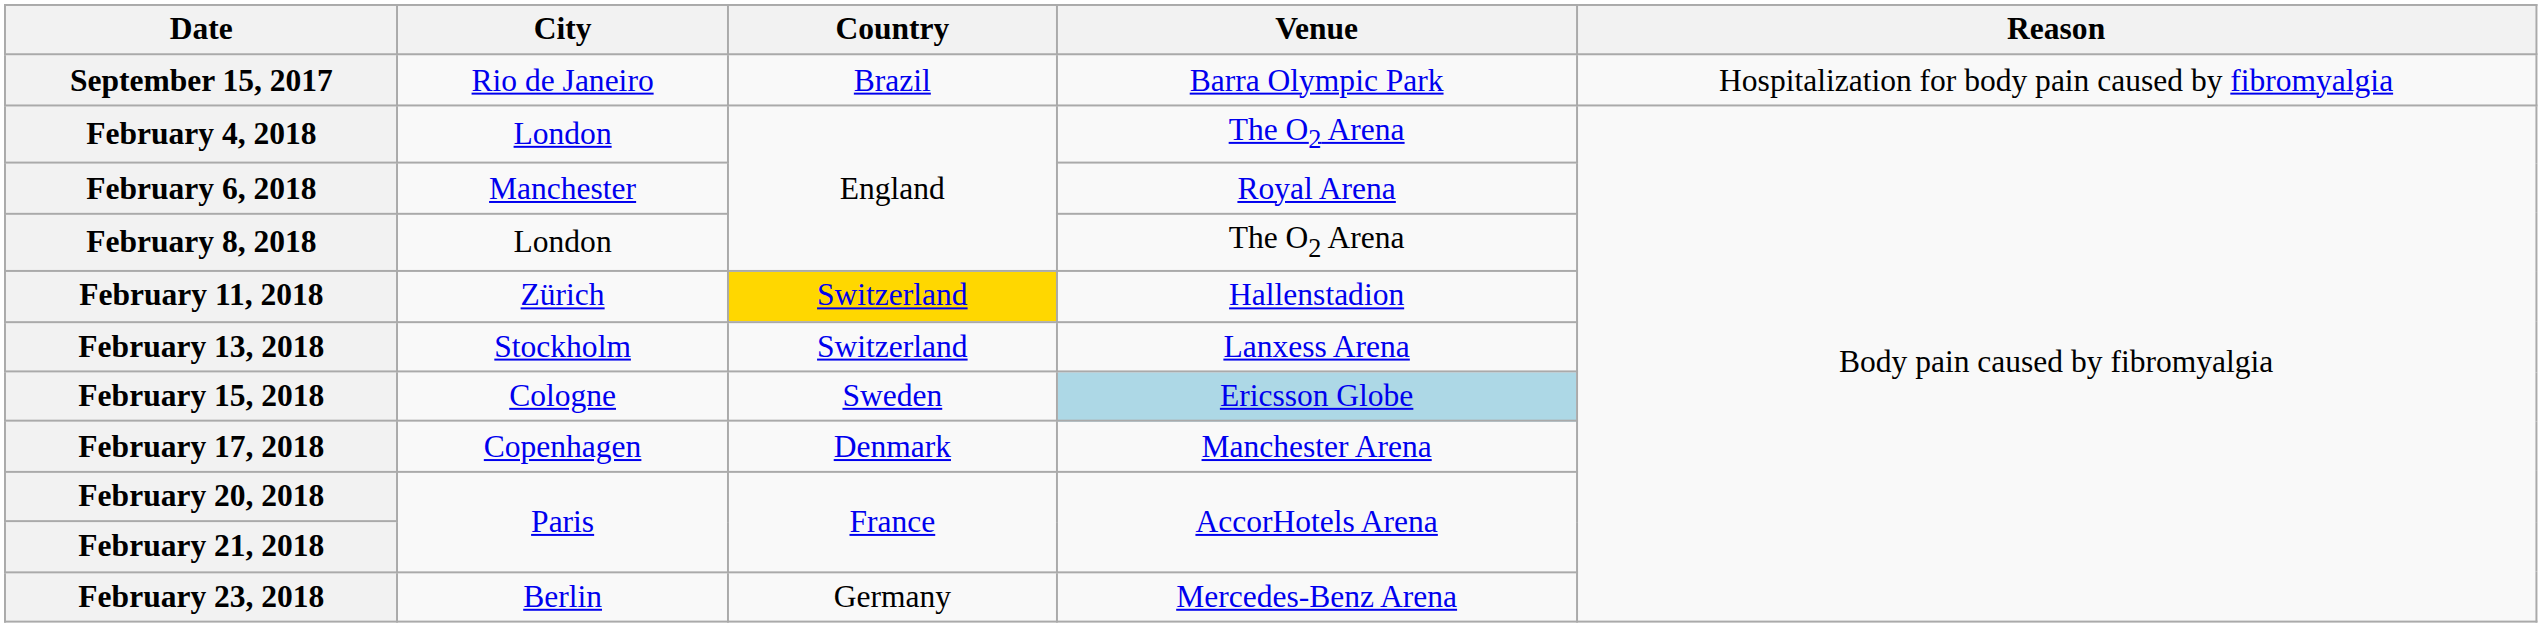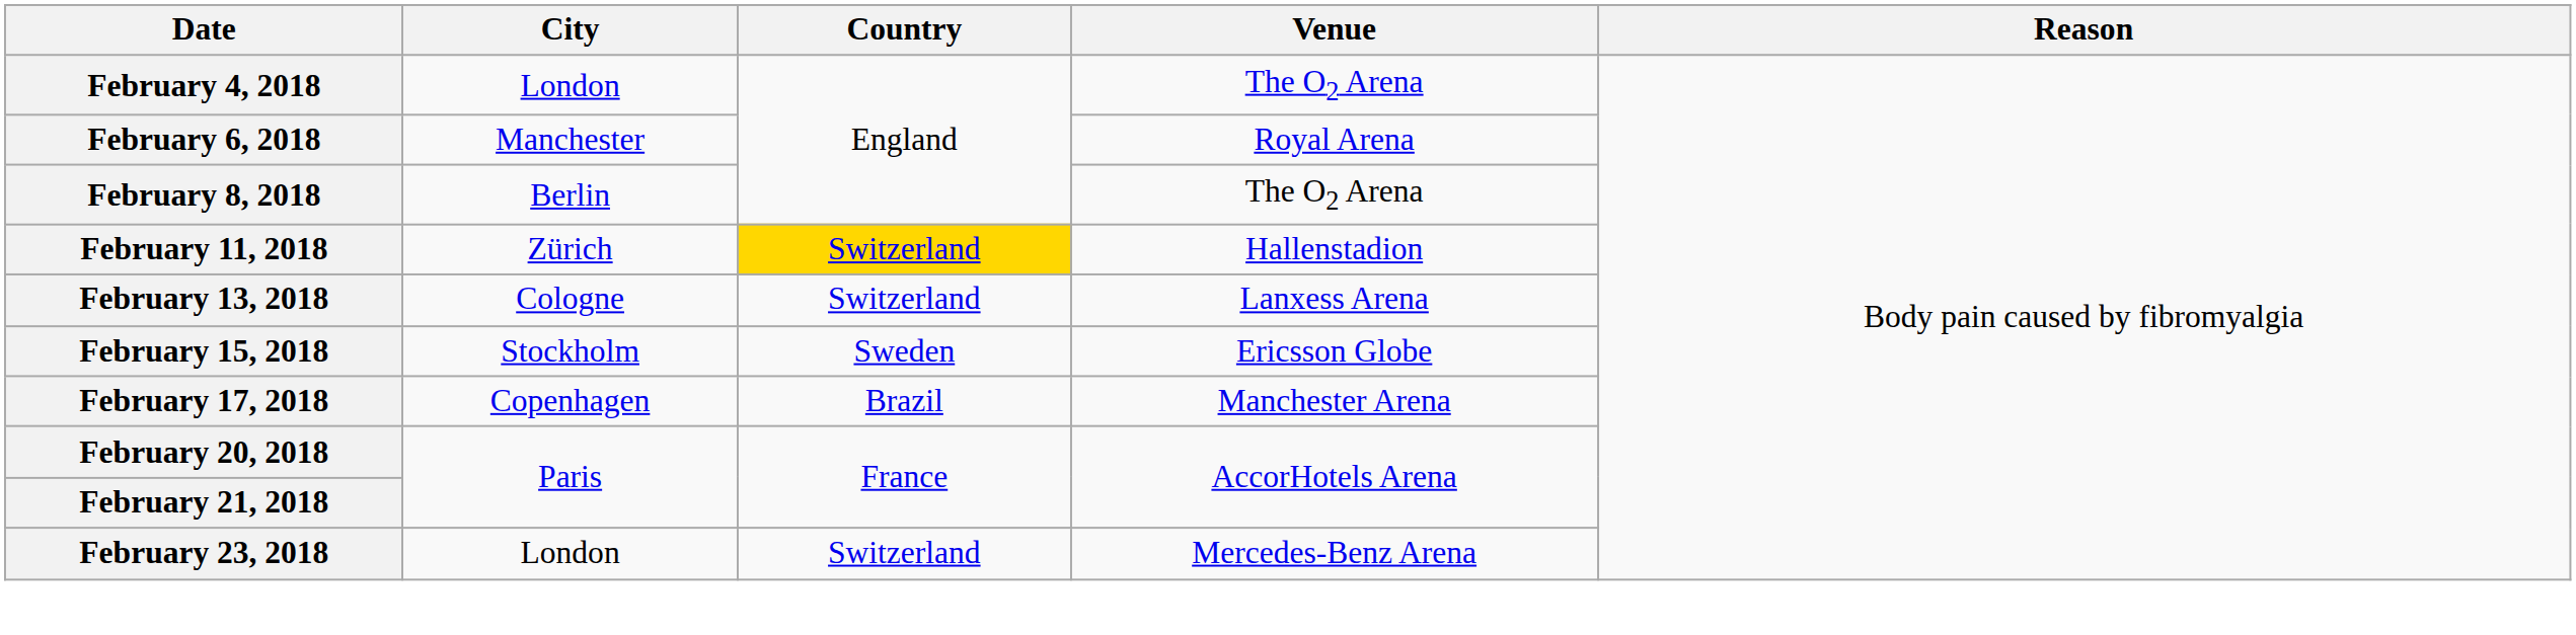- row: September 15, 2017 | Rio de Janeiro | Brazil | Barra Olympic Park | Hospitalization for body pain caused by fibromyalgia
February 8, 2018 | City: London -> Berlin
February 13, 2018 | City: Stockholm -> Cologne
February 15, 2018 | City: Cologne -> Stockholm
February 15, 2018 | Venue: lightblue background -> no background
February 17, 2018 | Country: Denmark -> Brazil
February 23, 2018 | City: Berlin -> London
February 23, 2018 | Country: Germany -> Switzerland
